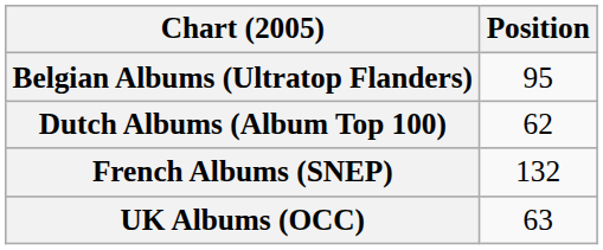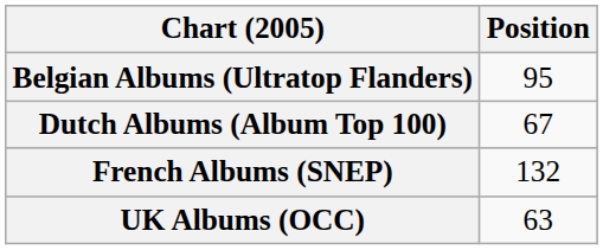Dutch Albums (Album Top 100) | Position: 62 -> 67
